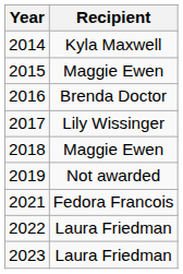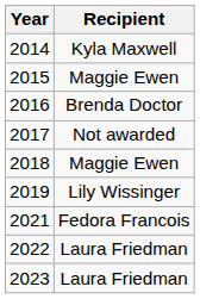2017 | Recipient: Lily Wissinger -> Not awarded
2019 | Recipient: Not awarded -> Lily Wissinger
